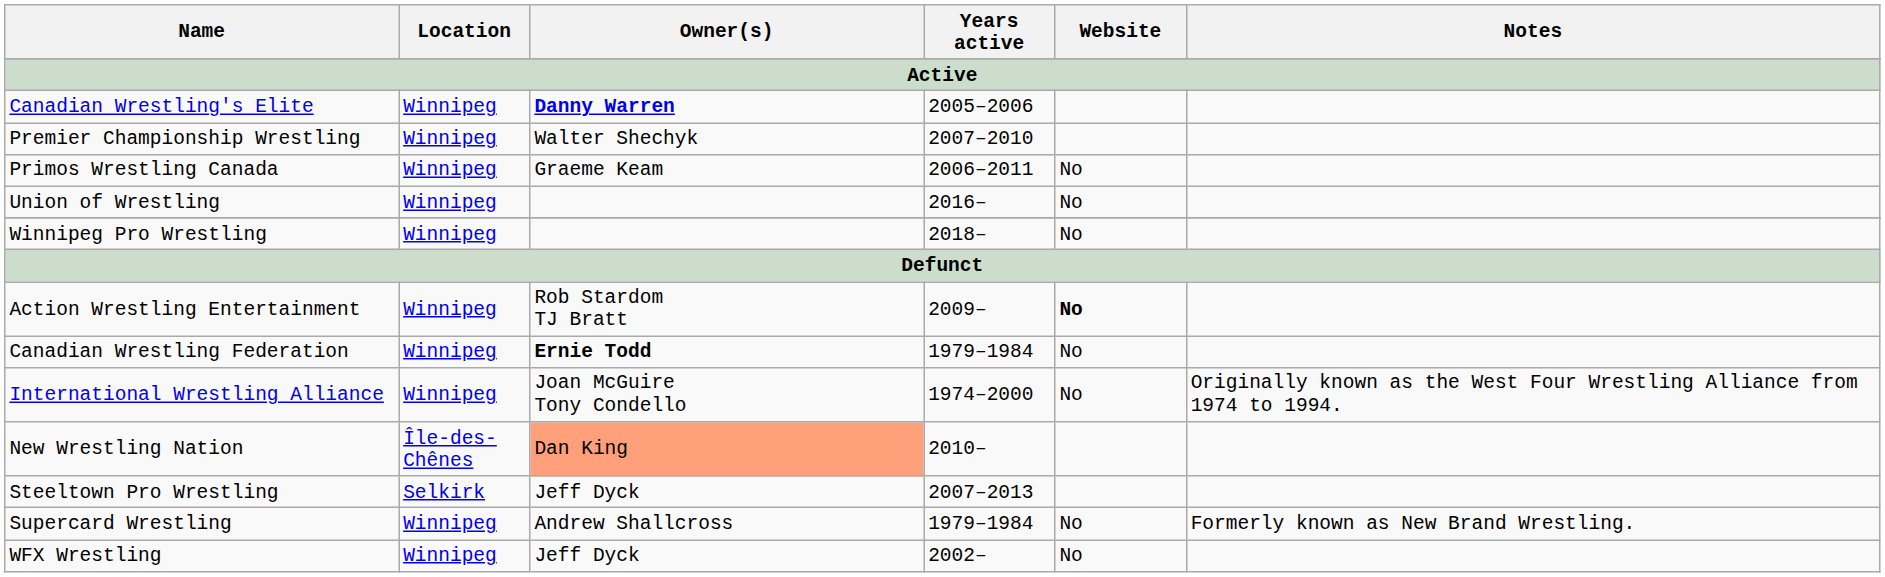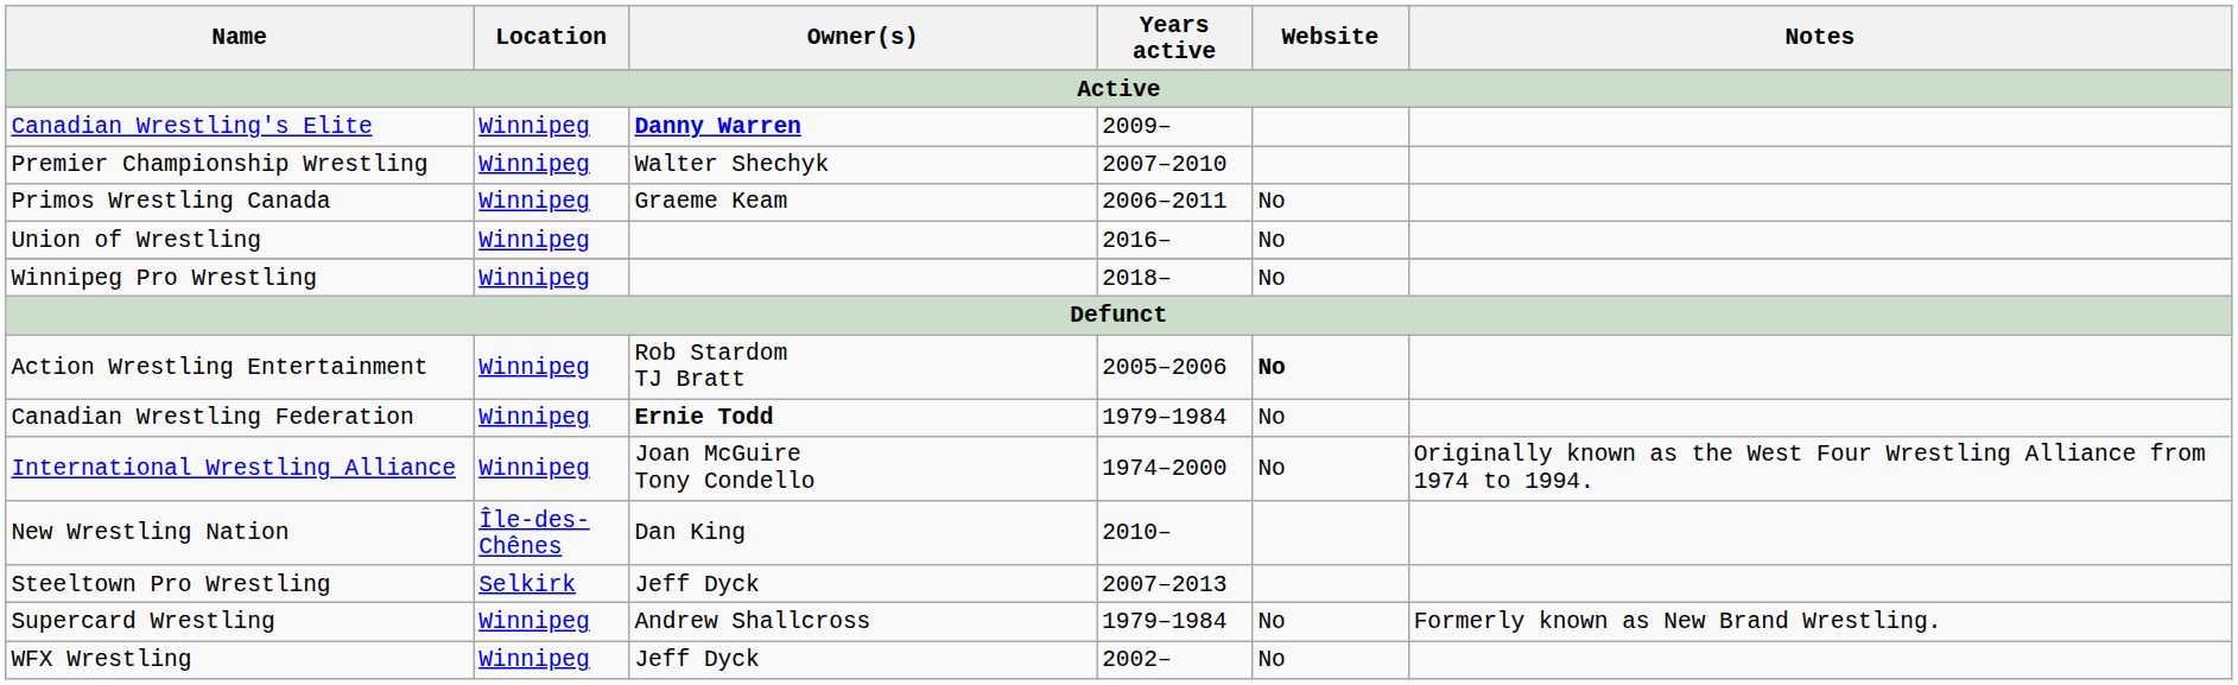Canadian Wrestling's Elite | Years active: 2005–2006 -> 2009–
Action Wrestling Entertainment | Years active: 2009– -> 2005–2006
New Wrestling Nation | Owner(s): lightsalmon background -> no background
